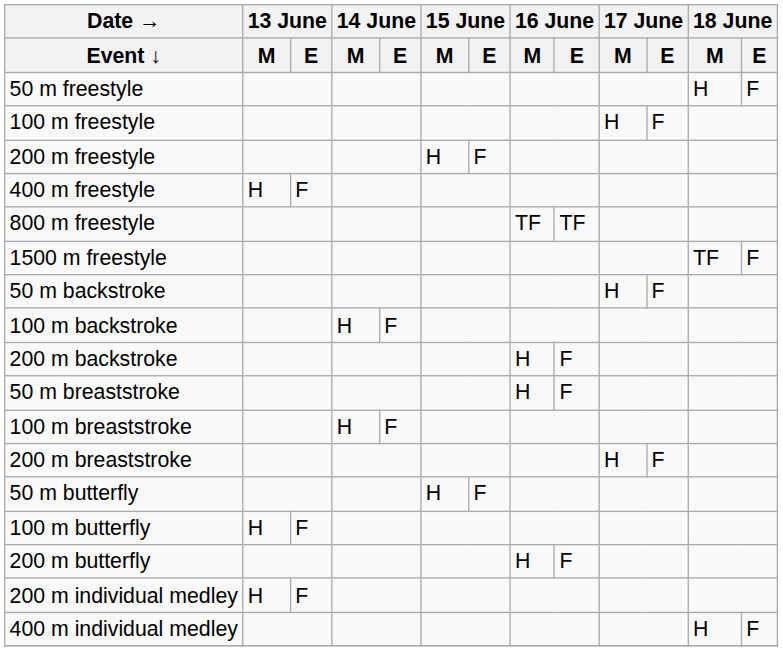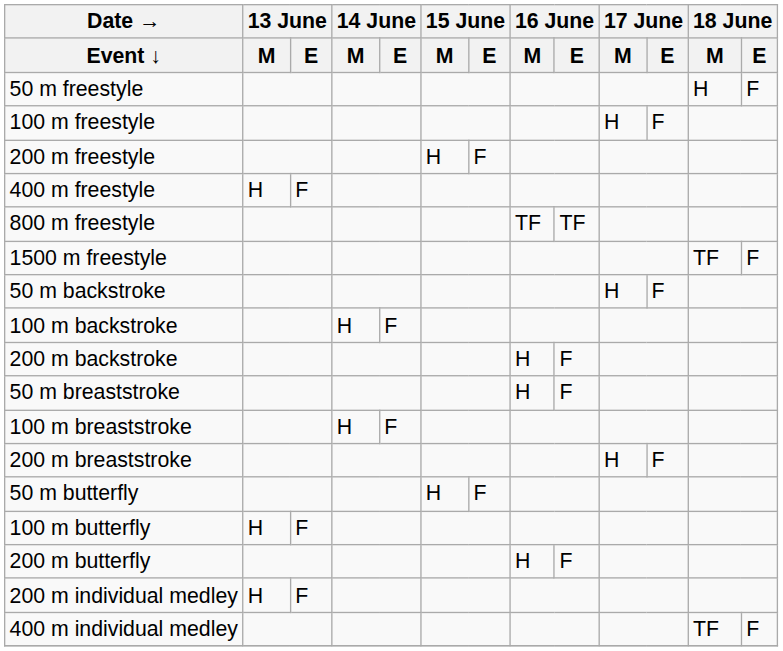400 m individual medley | 18 June / M: H -> TF
